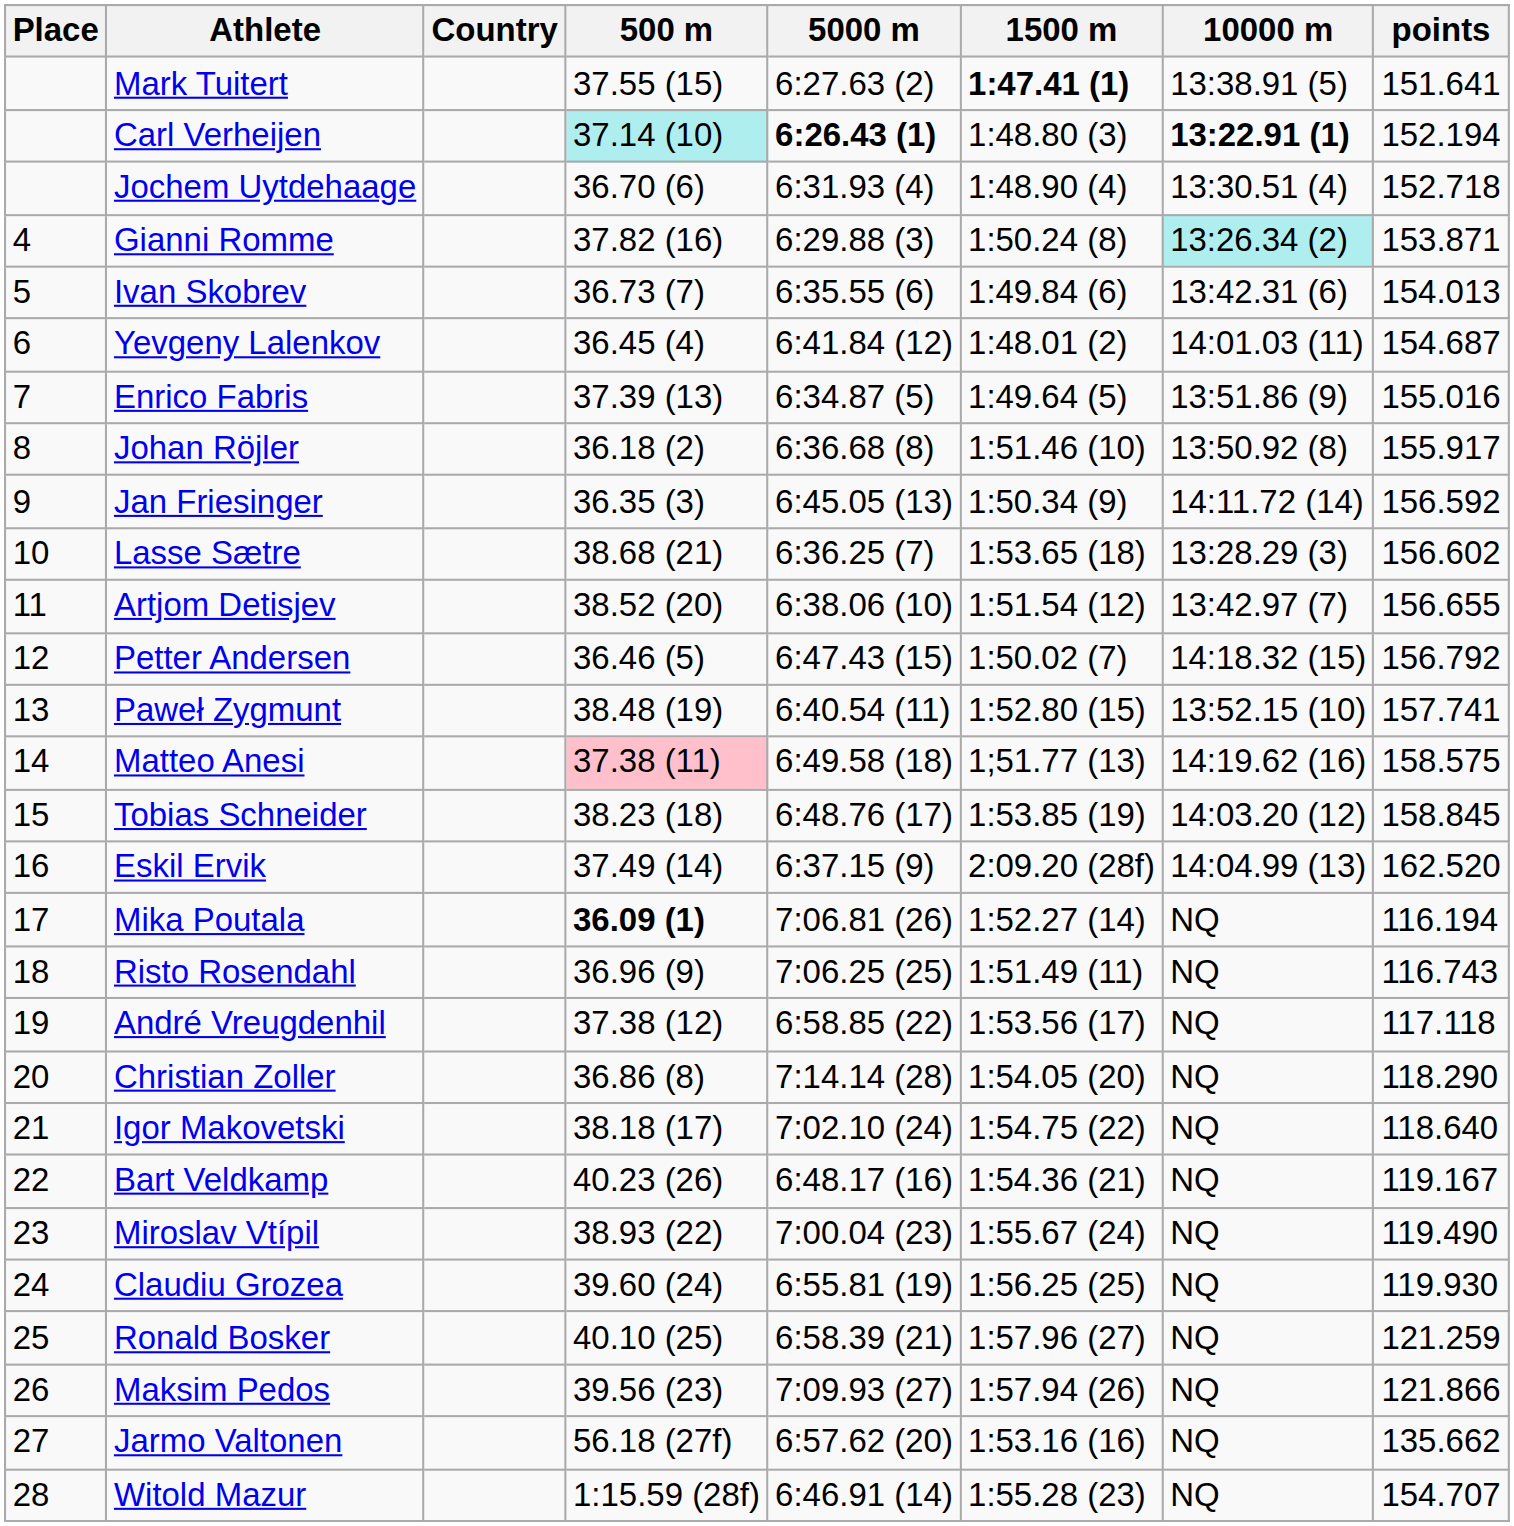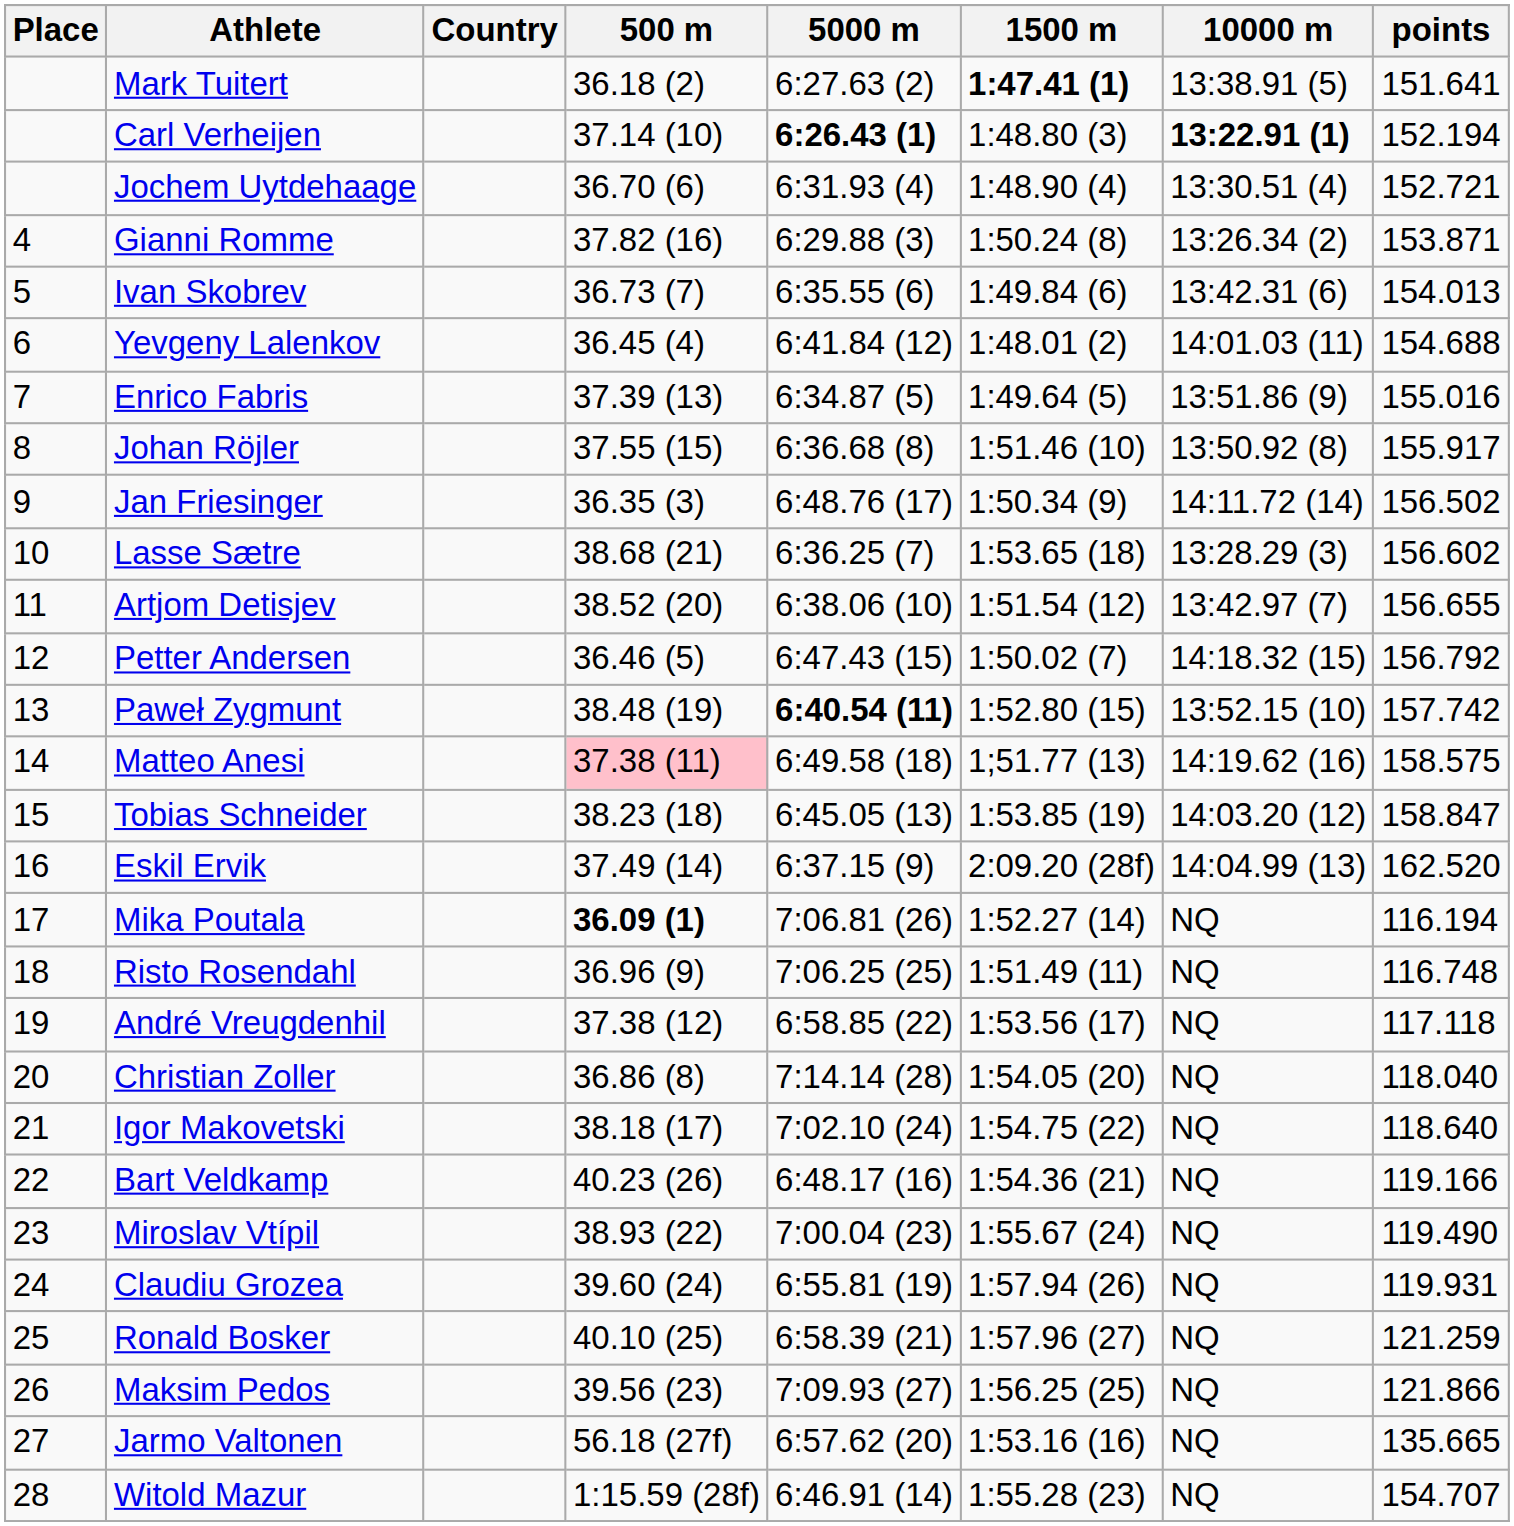Mark Tuitert | 500 m: 37.55 (15) -> 36.18 (2)
Carl Verheijen | 500 m: paleturquoise background -> no background
Jochem Uytdehaage | points: 152.718 -> 152.721
Gianni Romme | 10000 m: paleturquoise background -> no background
Yevgeny Lalenkov | points: 154.687 -> 154.688
Johan Röjler | 500 m: 36.18 (2) -> 37.55 (15)
Jan Friesinger | 5000 m: 6:45.05 (13) -> 6:48.76 (17)
Jan Friesinger | points: 156.592 -> 156.502
Paweł Zygmunt | 5000 m: normal -> bold
Paweł Zygmunt | points: 157.741 -> 157.742
Tobias Schneider | 5000 m: 6:48.76 (17) -> 6:45.05 (13)
Tobias Schneider | points: 158.845 -> 158.847
Risto Rosendahl | points: 116.743 -> 116.748
Christian Zoller | points: 118.290 -> 118.040
Bart Veldkamp | points: 119.167 -> 119.166
Claudiu Grozea | 1500 m: 1:56.25 (25) -> 1:57.94 (26)
Claudiu Grozea | points: 119.930 -> 119.931
Maksim Pedos | 1500 m: 1:57.94 (26) -> 1:56.25 (25)
Jarmo Valtonen | points: 135.662 -> 135.665
